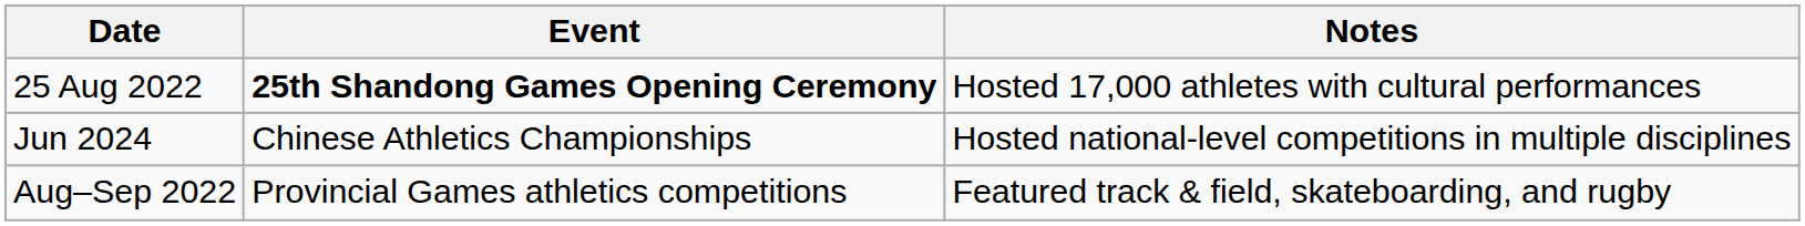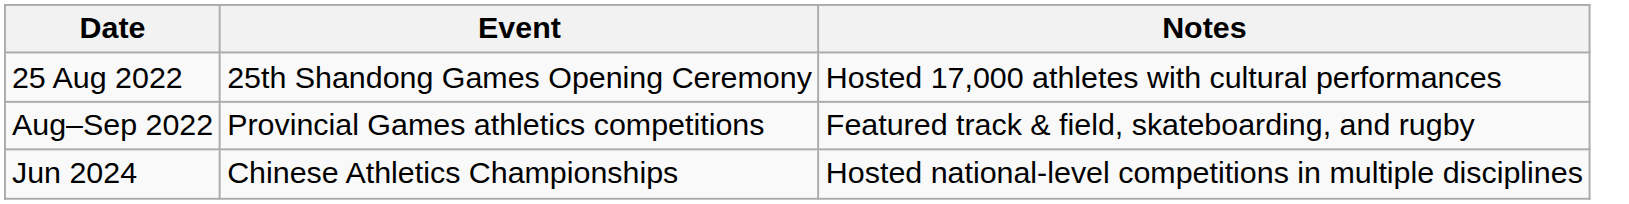25 Aug 2022 | Event: bold -> normal
rows swapped: Aug–Sep 2022 <-> Jun 2024
